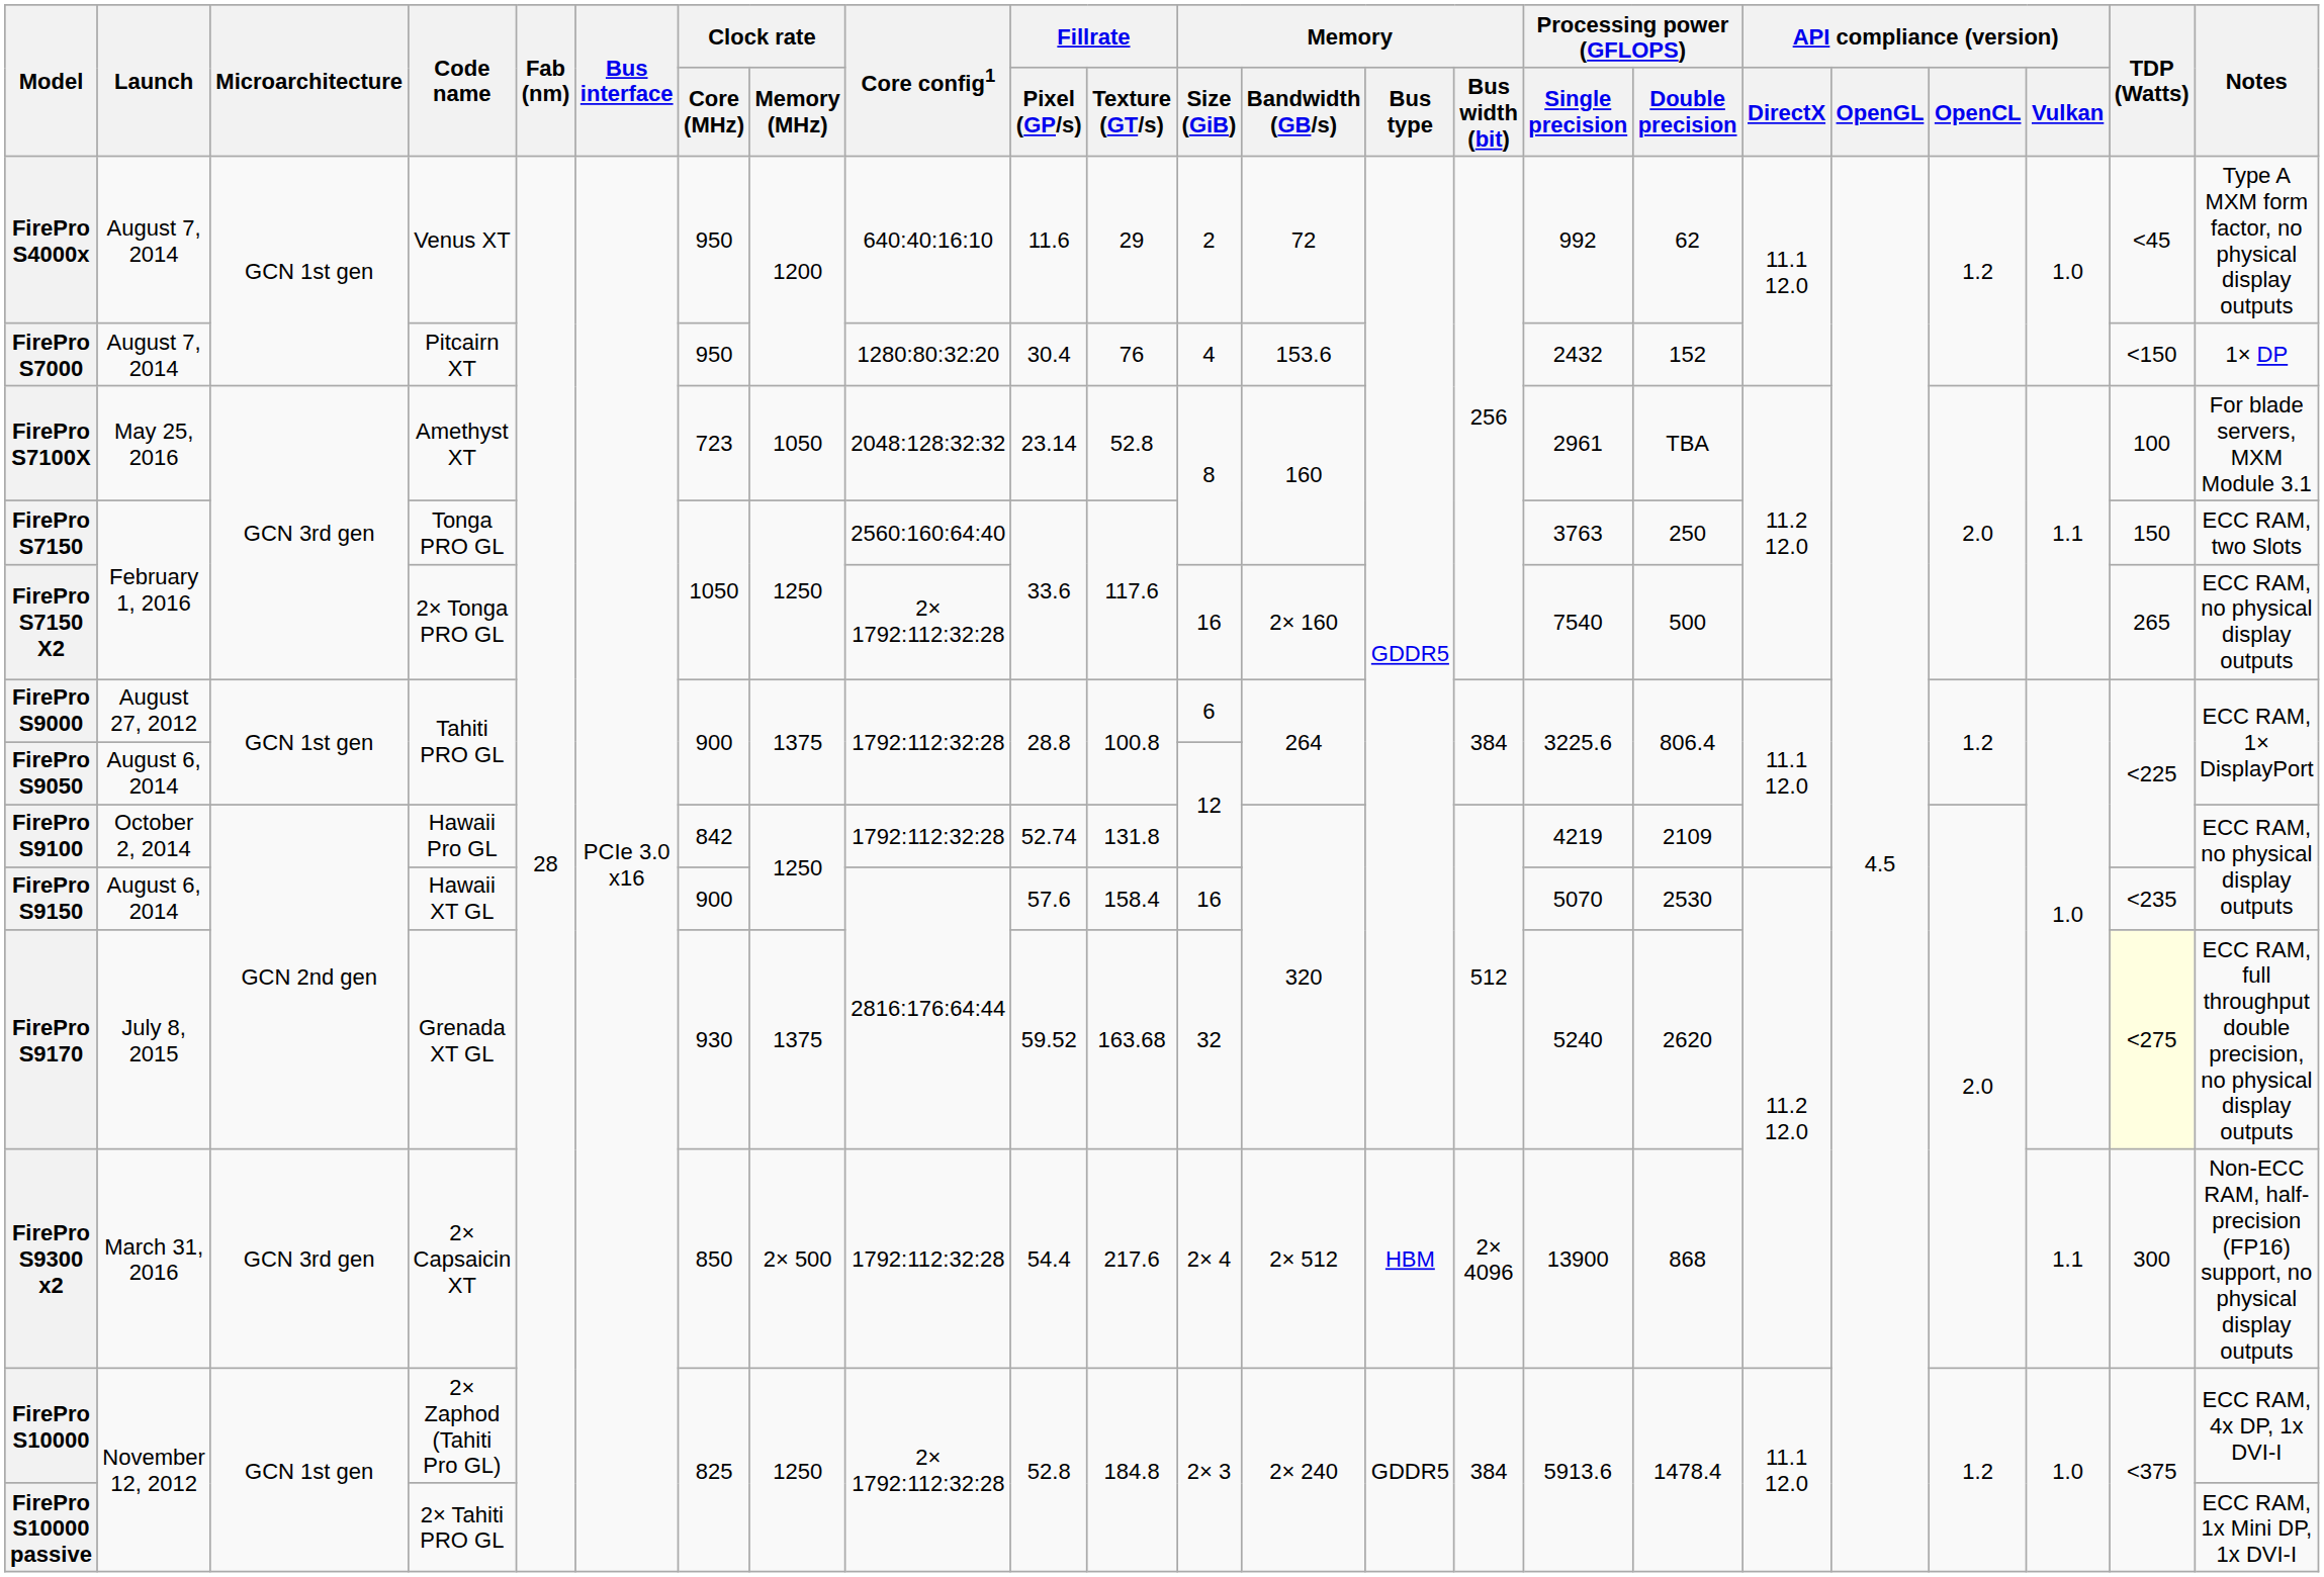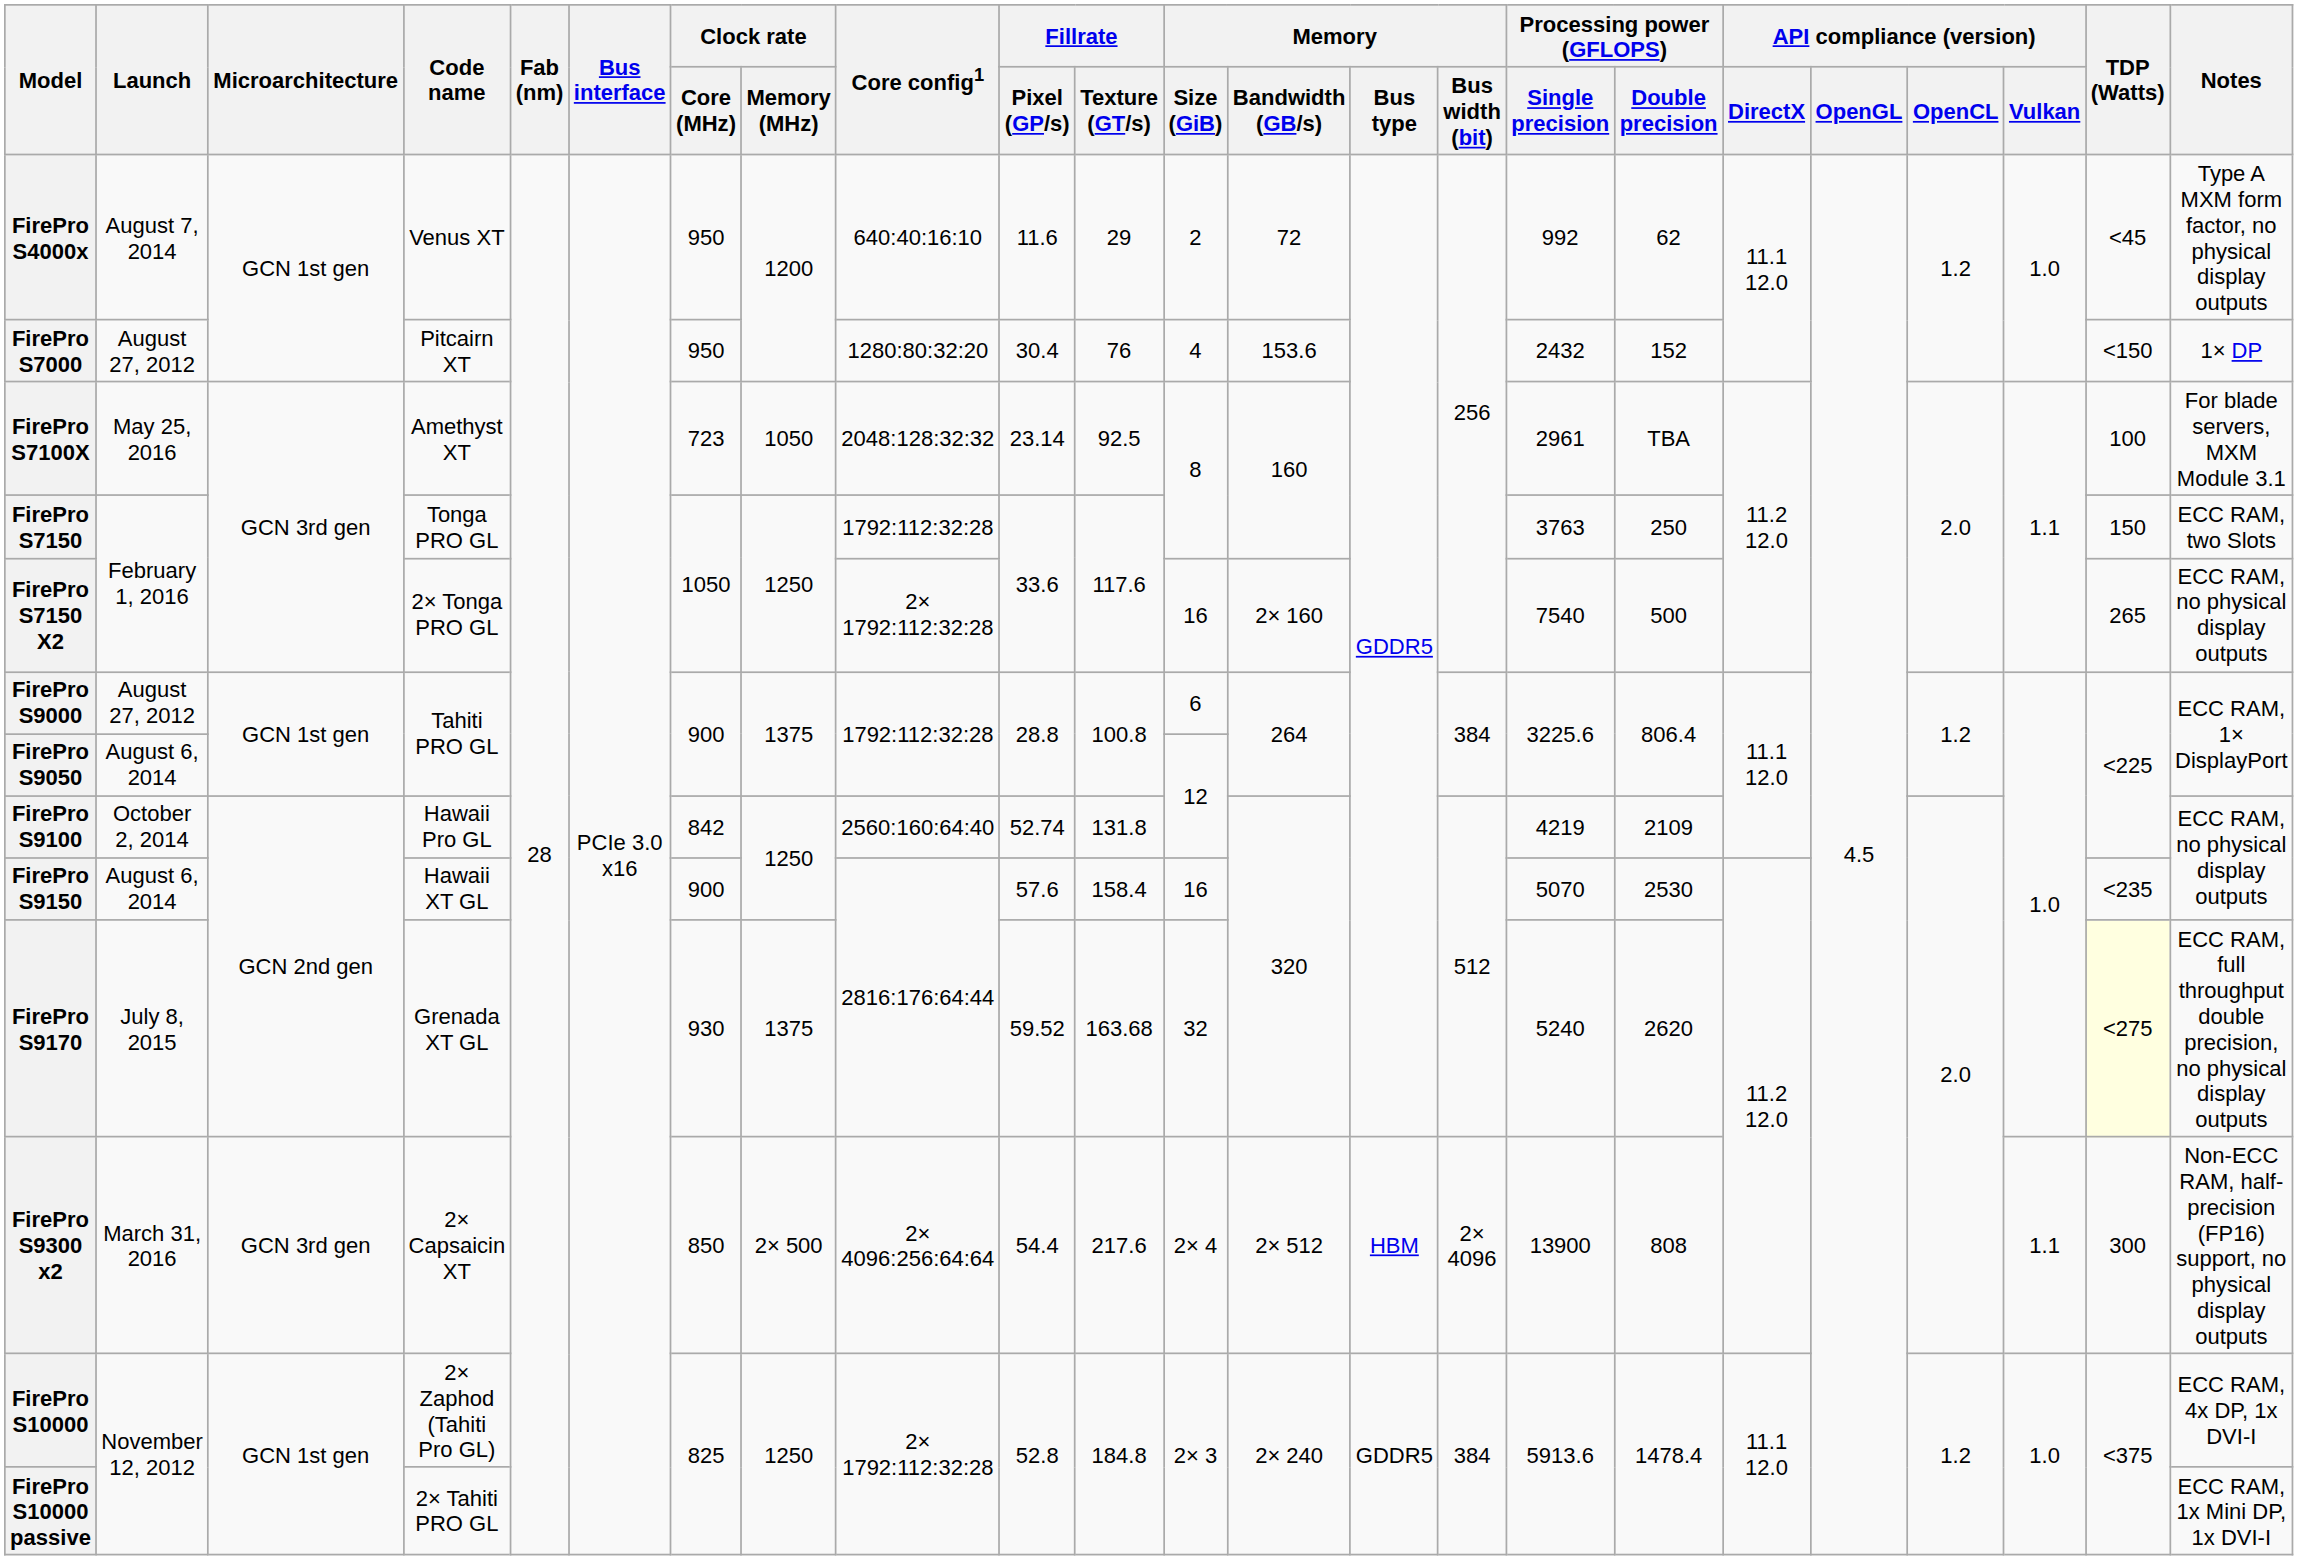FirePro S7000 | Launch: August 7, 2014 -> August 27, 2012
FirePro S7100X | Fillrate / Texture (GT/s): 52.8 -> 92.5
FirePro S7150 | Core config1: 2560:160:64:40 -> 1792:112:32:28
FirePro S9100 | Core config1: 1792:112:32:28 -> 2560:160:64:40
FirePro S9300 x2 | Core config1: 1792:112:32:28 -> 2× 4096:256:64:64
FirePro S9300 x2 | Processing power (GFLOPS) / Double precision: 868 -> 808
